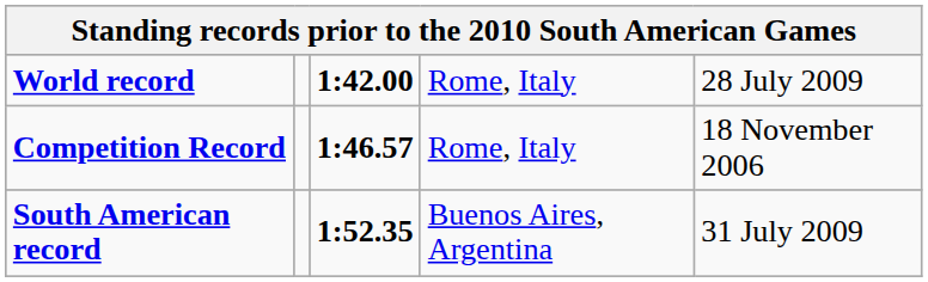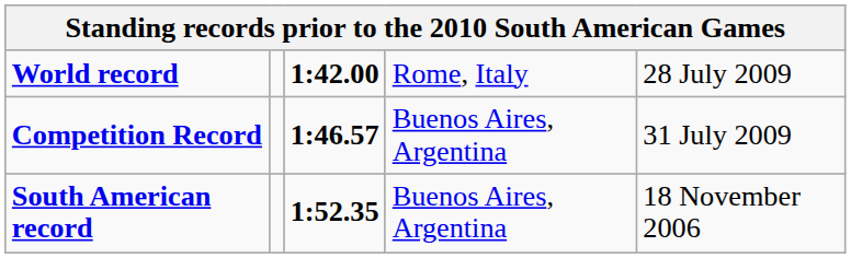Competition Record | column 4: Rome, Italy -> Buenos Aires, Argentina
Competition Record | column 5: 18 November 2006 -> 31 July 2009
South American record | column 5: 31 July 2009 -> 18 November 2006
